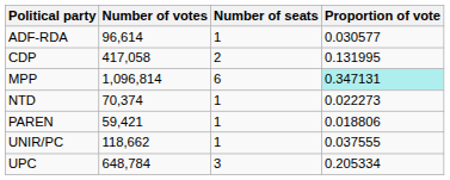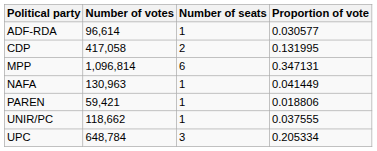MPP | Proportion of vote: paleturquoise background -> no background
+ row: NAFA | 130,963 | 1 | 0.041449
- row: NTD | 70,374 | 1 | 0.022273
